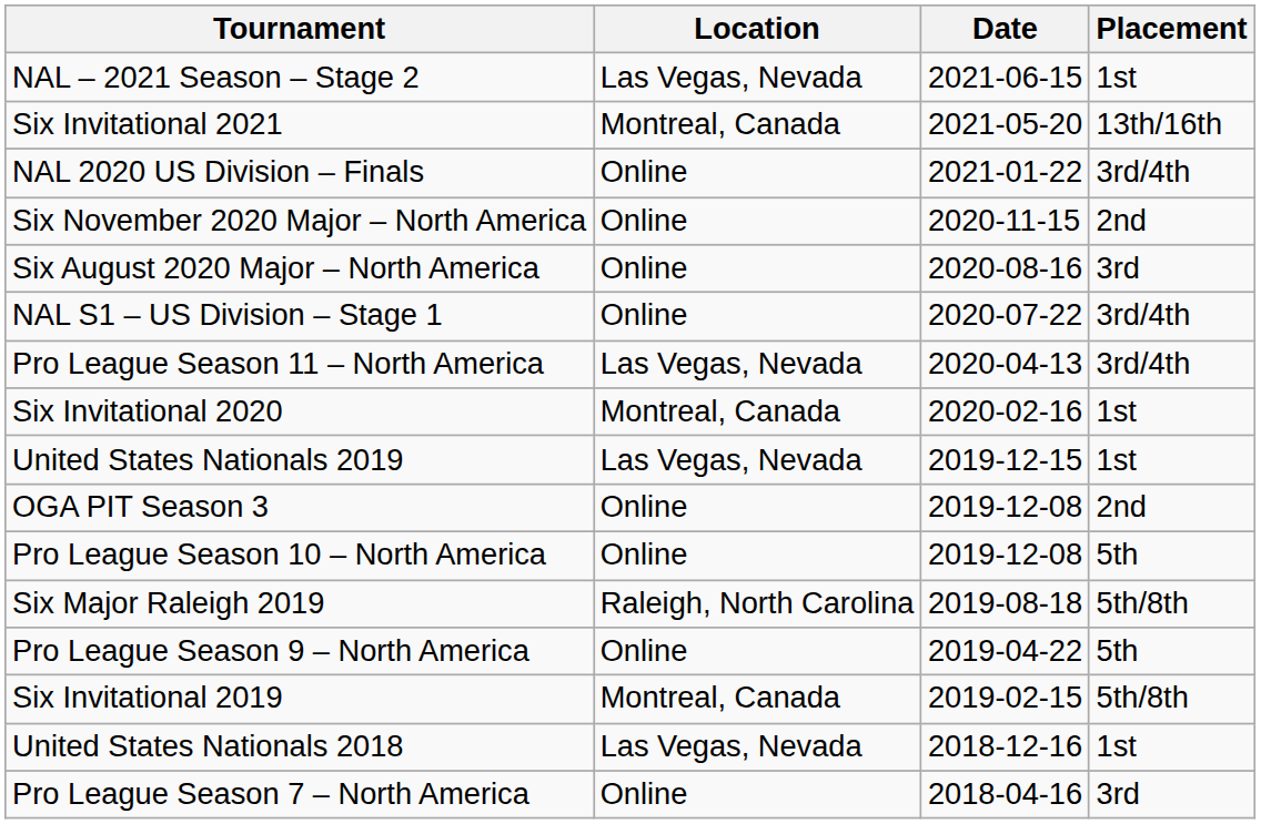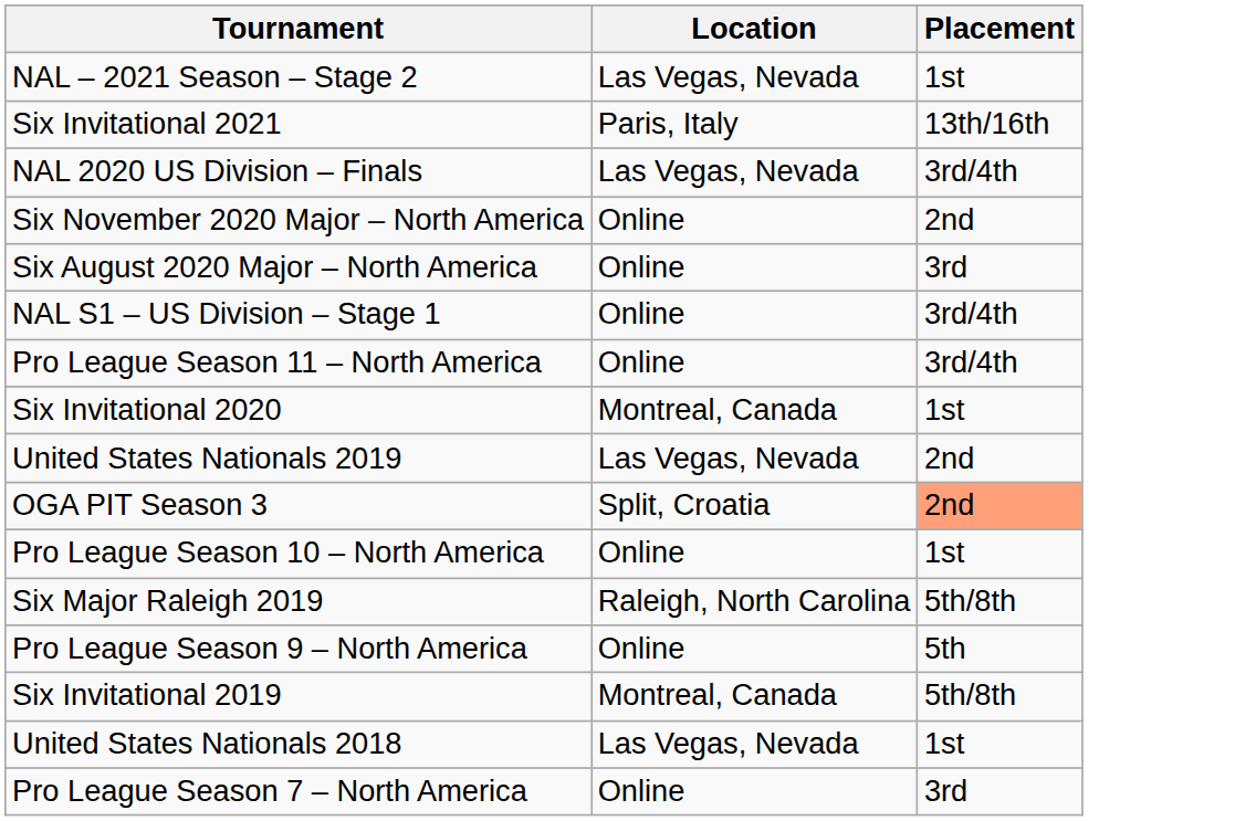- column: Date | 2021-06-15 | 2021-05-20 | 2021-01-22 | 2020-11-15 | 2020-08-16 | 2020-07-22 | 2020-04-13 | 2020-02-16 | 2019-12-15 | 2019-12-08 | 2019-12-08 | 2019-08-18 | 2019-04-22 | 2019-02-15 | 2018-12-16 | 2018-04-16
Six Invitational 2021 | Location: Montreal, Canada -> Paris, Italy
NAL 2020 US Division – Finals | Location: Online -> Las Vegas, Nevada
Pro League Season 11 – North America | Location: Las Vegas, Nevada -> Online
United States Nationals 2019 | Placement: 1st -> 2nd
OGA PIT Season 3 | Location: Online -> Split, Croatia
OGA PIT Season 3 | Placement: no background -> lightsalmon background
Pro League Season 10 – North America | Placement: 5th -> 1st
